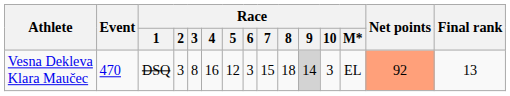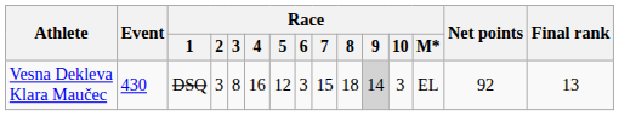Vesna Dekleva Klara Maučec | Event: 470 -> 430
Vesna Dekleva Klara Maučec | Net points: lightsalmon background -> no background
